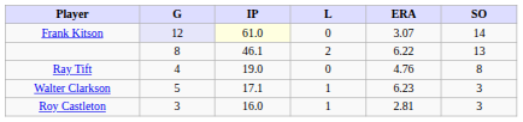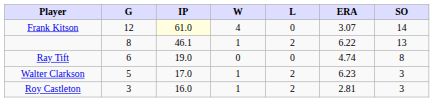+ column: W | 4 | 1 | 0 | 1 | 1
Frank Kitson | G: lavender background -> no background
Ray Tift | G: 4 -> 6
Ray Tift | ERA: 4.76 -> 4.74
Walter Clarkson | IP: 17.1 -> 17.0
Walter Clarkson | L: 1 -> 2
Roy Castleton | L: 1 -> 2
